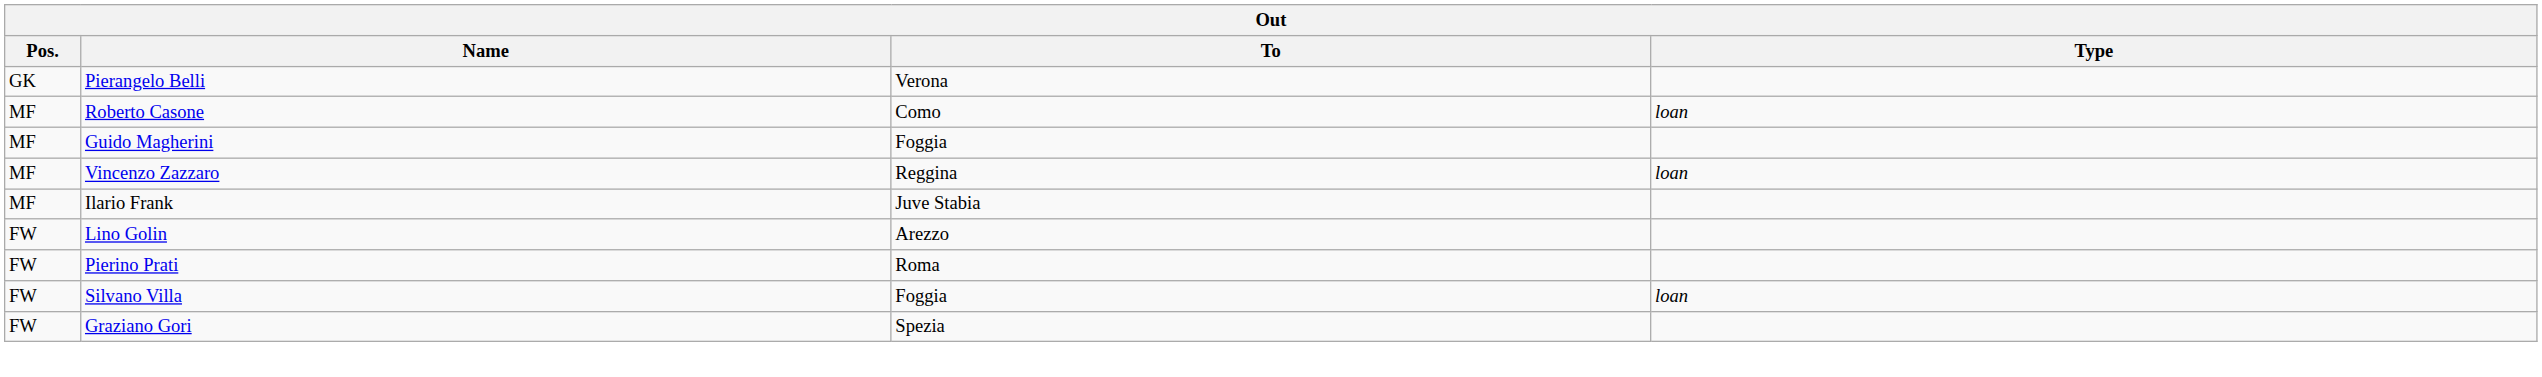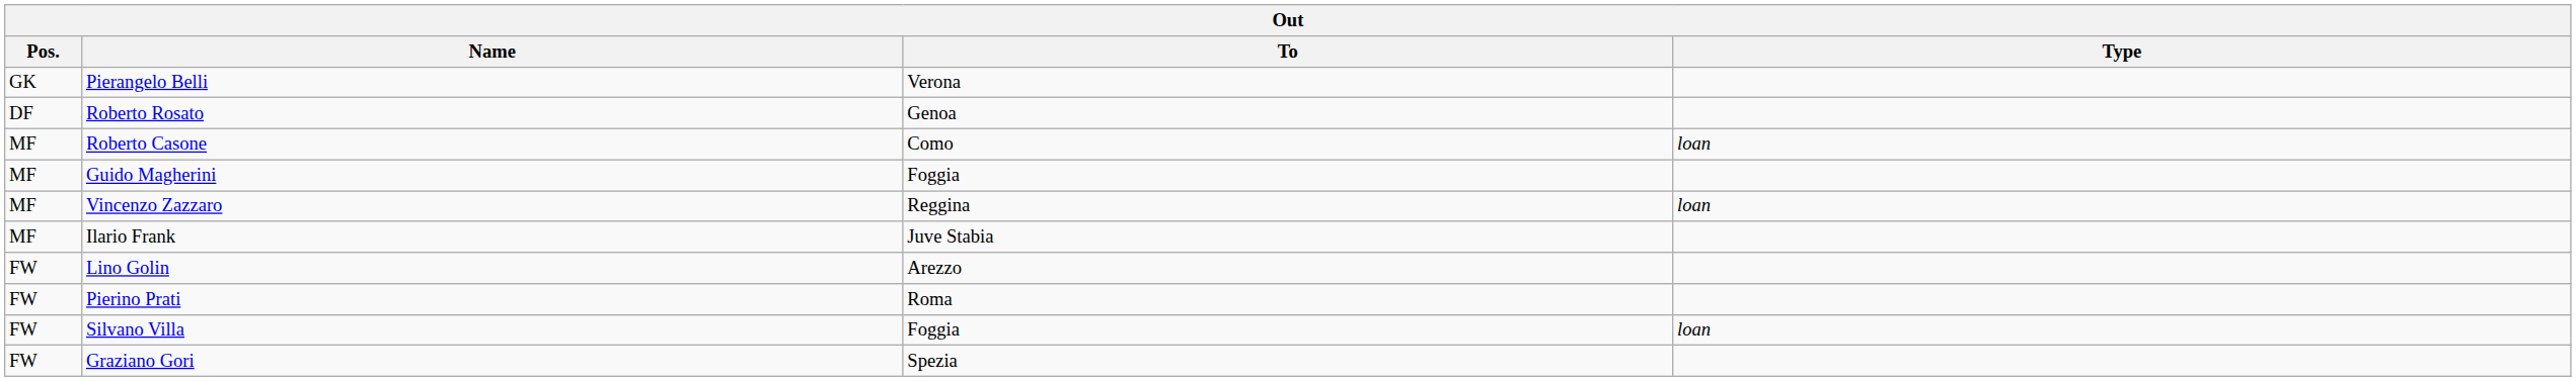+ row: DF | Roberto Rosato | Genoa
